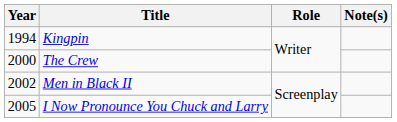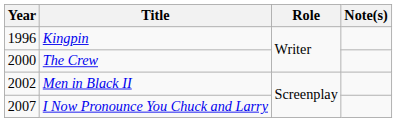Kingpin | Year: 1994 -> 1996
I Now Pronounce You Chuck and Larry | Year: 2005 -> 2007
